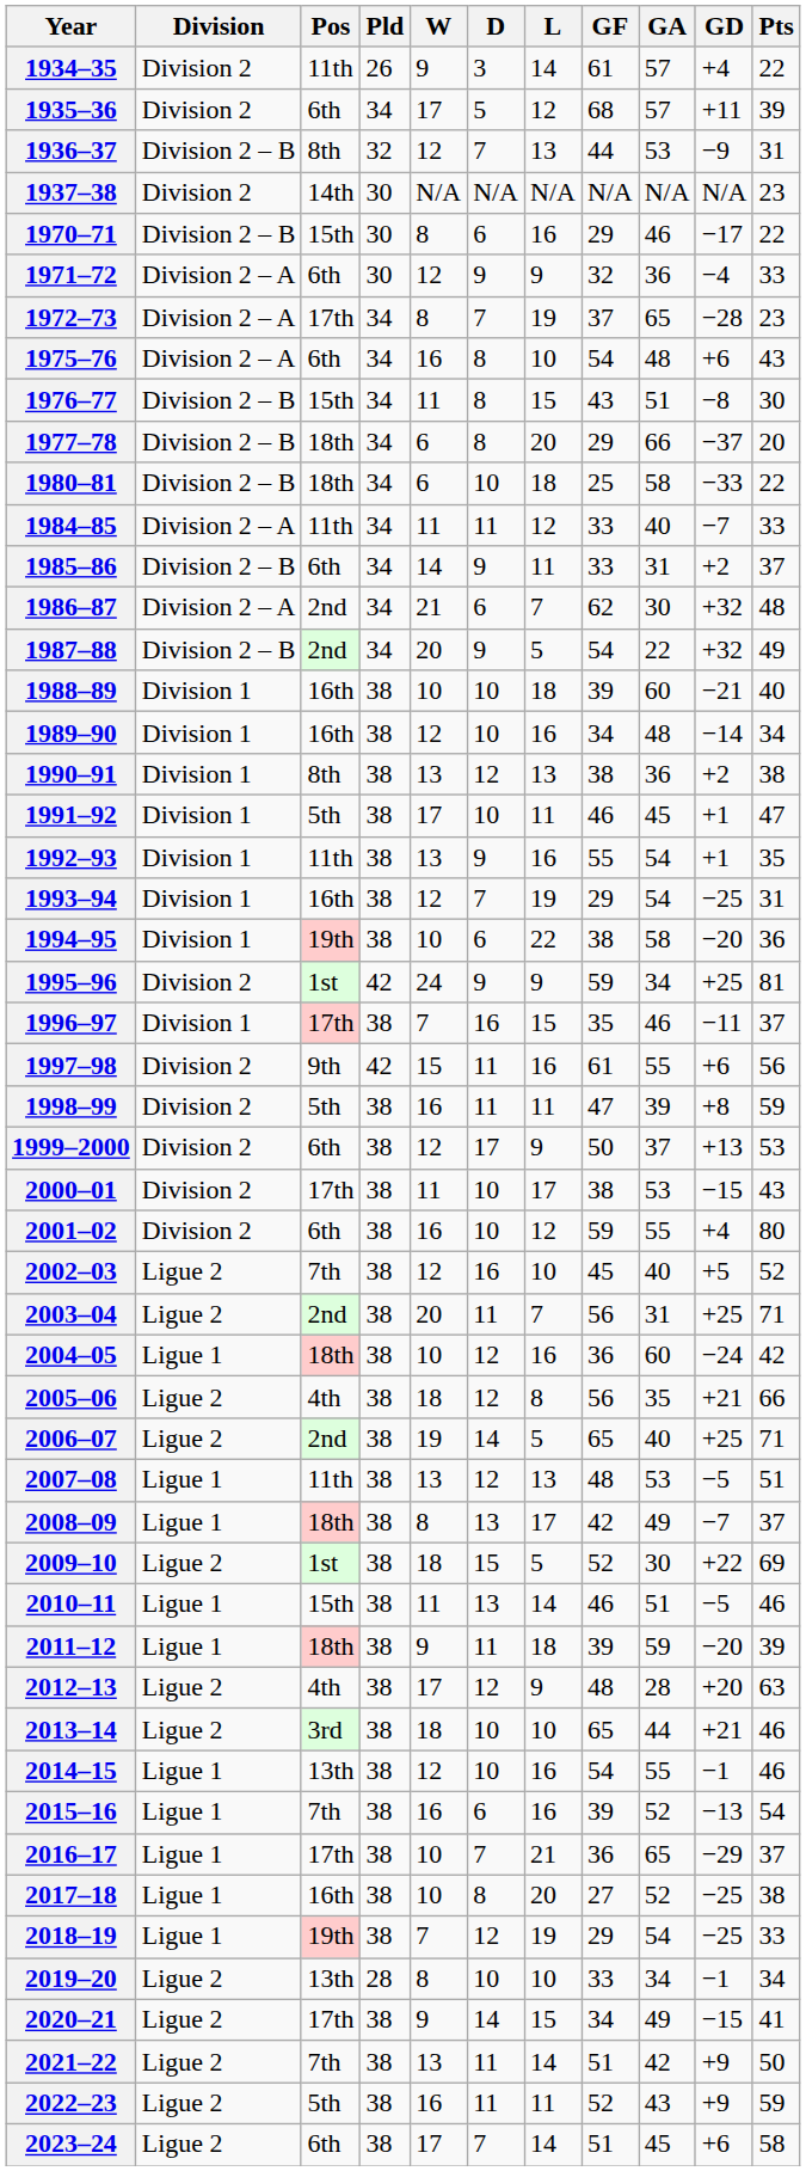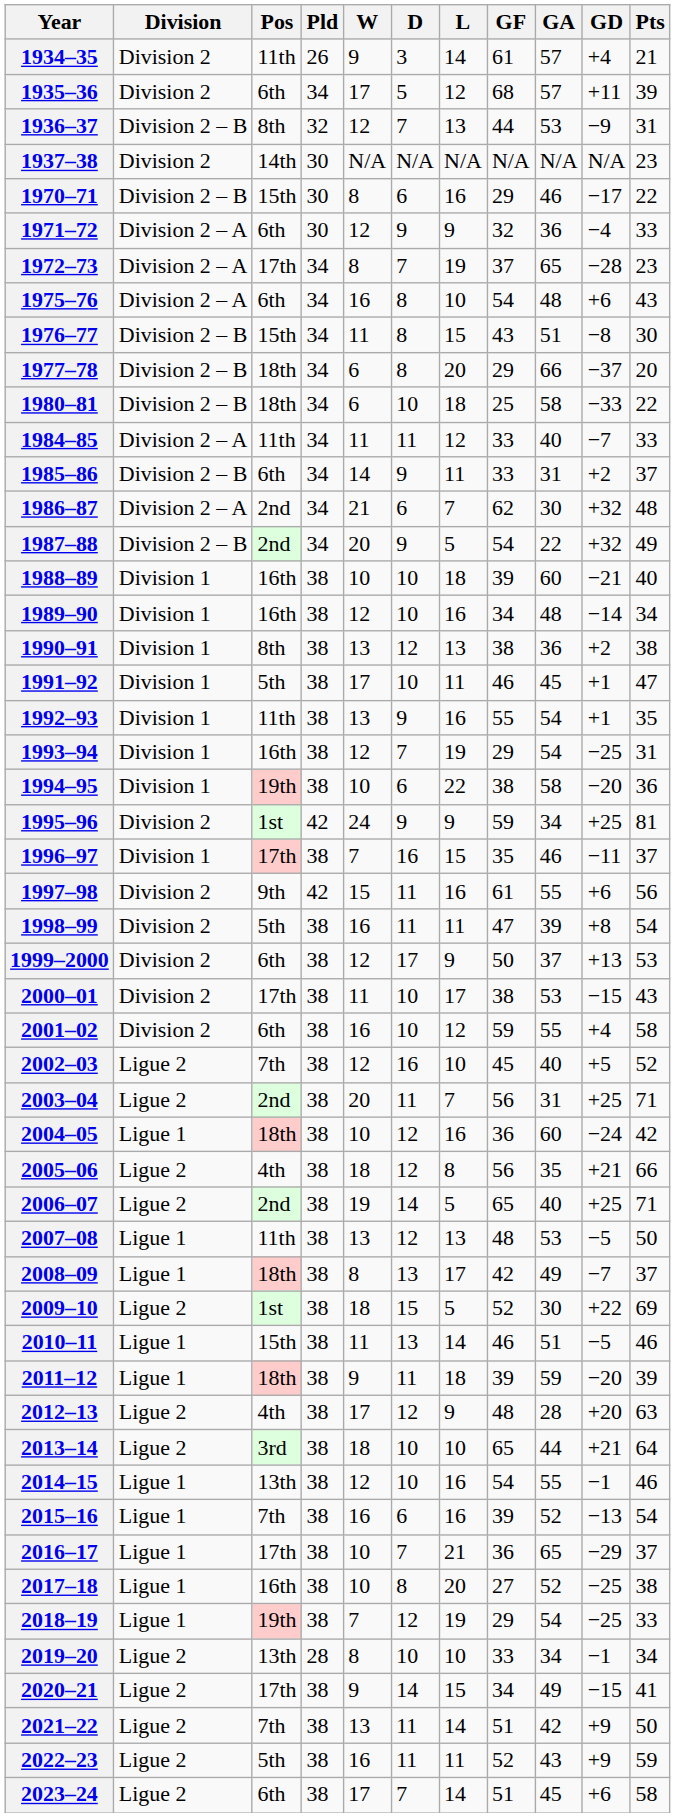1934–35 | Pts: 22 -> 21
1998–99 | Pts: 59 -> 54
2001–02 | Pts: 80 -> 58
2007–08 | Pts: 51 -> 50
2013–14 | Pts: 46 -> 64
